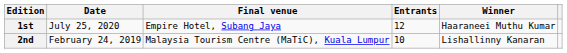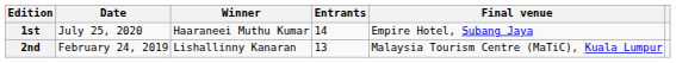columns swapped: Final venue <-> Winner
1st | Entrants: 12 -> 14
2nd | Entrants: 10 -> 13
